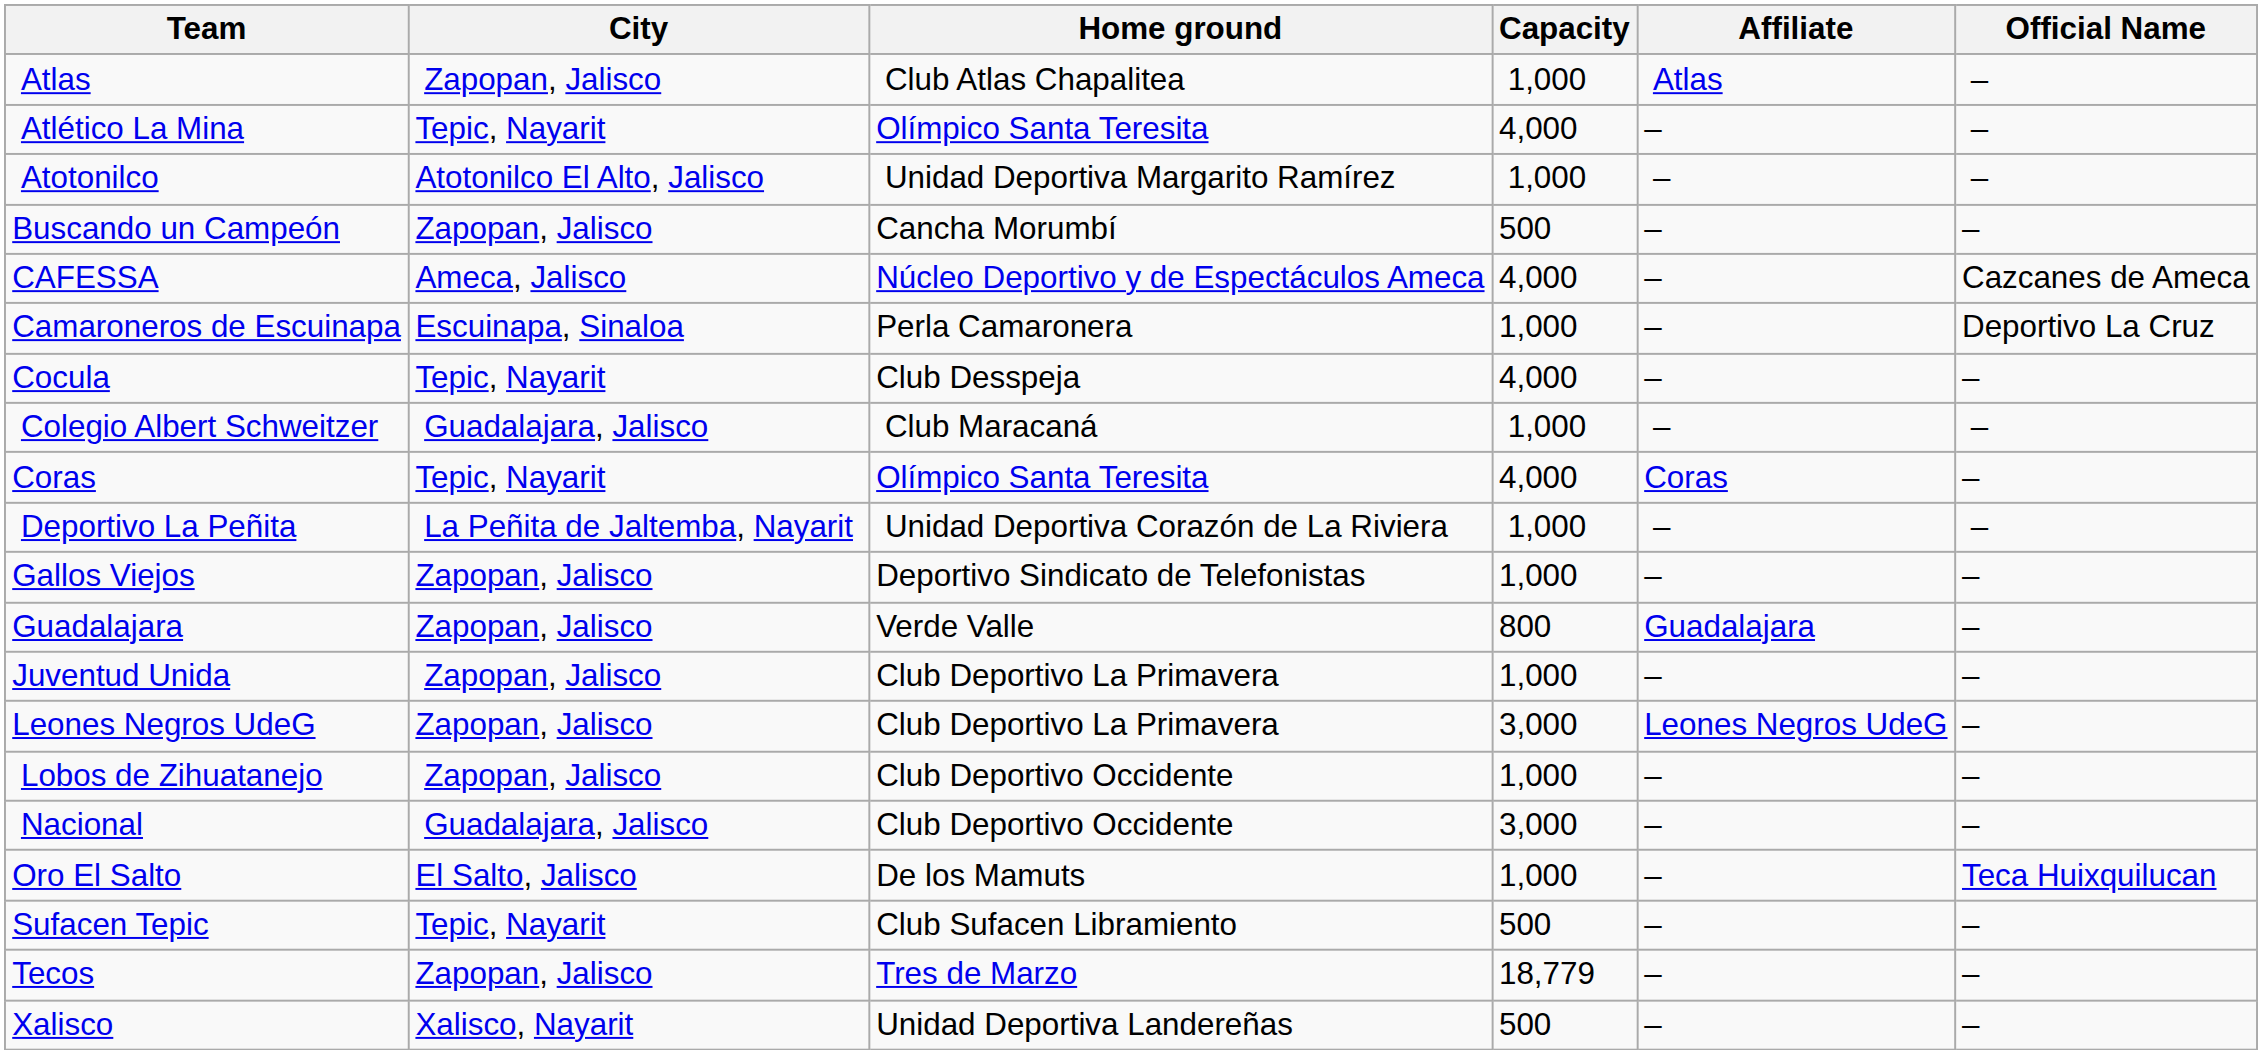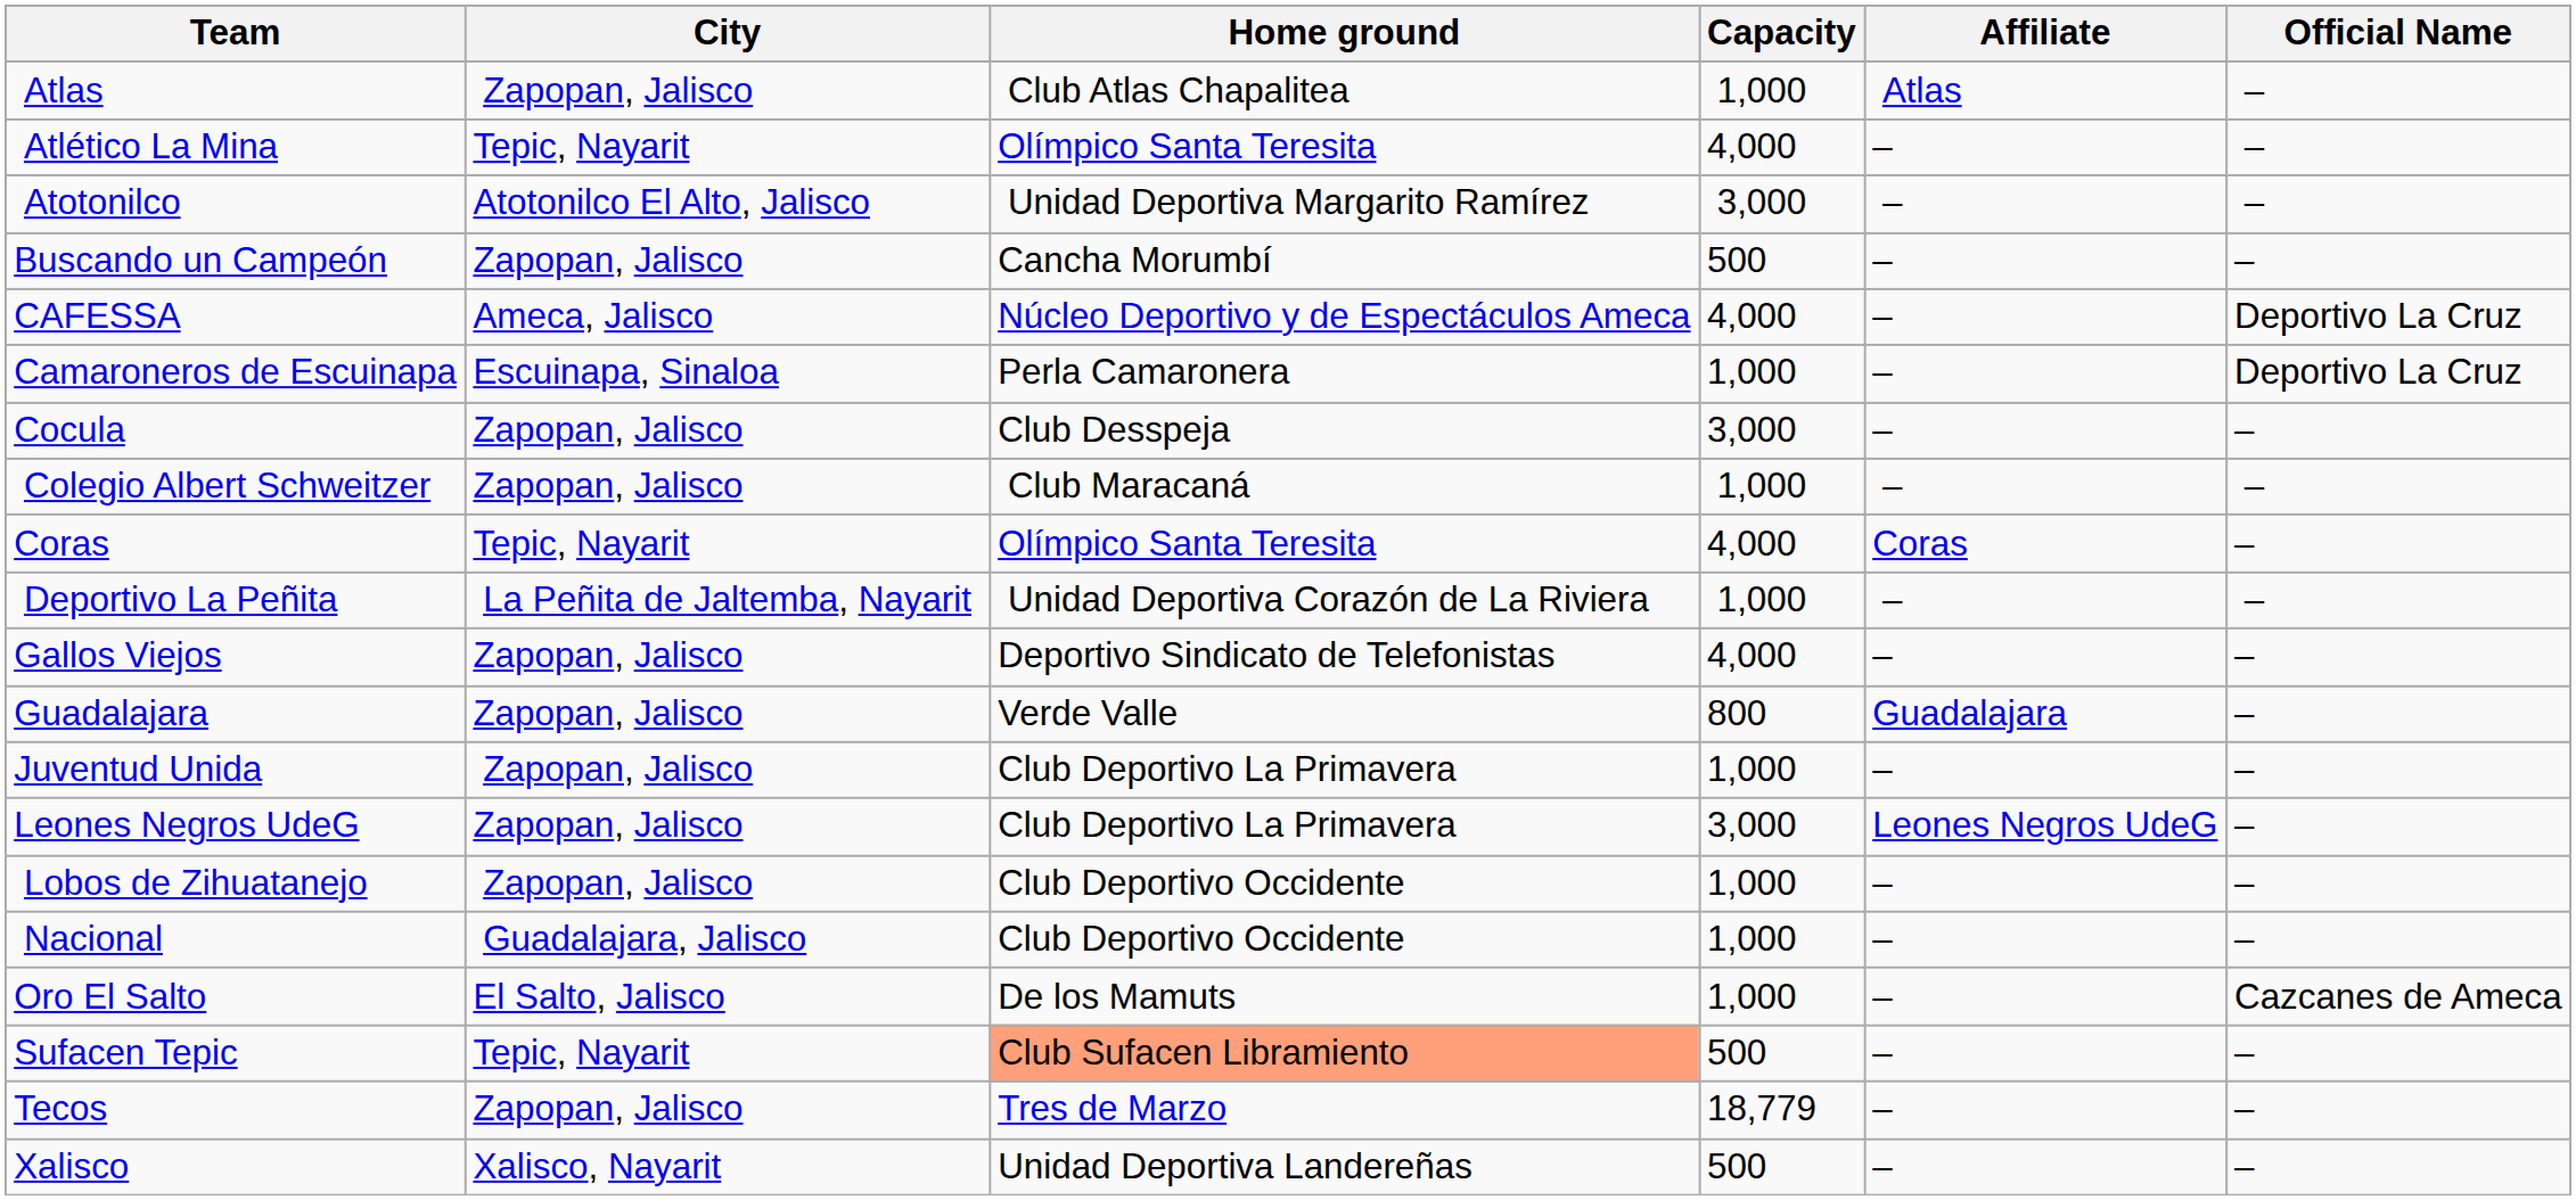Atotonilco | Capacity: 1,000 -> 3,000
CAFESSA | Official Name: Cazcanes de Ameca -> Deportivo La Cruz
Cocula | City: Tepic, Nayarit -> Zapopan, Jalisco
Cocula | Capacity: 4,000 -> 3,000
Colegio Albert Schweitzer | City: Guadalajara, Jalisco -> Zapopan, Jalisco
Gallos Viejos | Capacity: 1,000 -> 4,000
Nacional | Capacity: 3,000 -> 1,000
Oro El Salto | Official Name: Teca Huixquilucan -> Cazcanes de Ameca
Sufacen Tepic | Home ground: no background -> lightsalmon background
